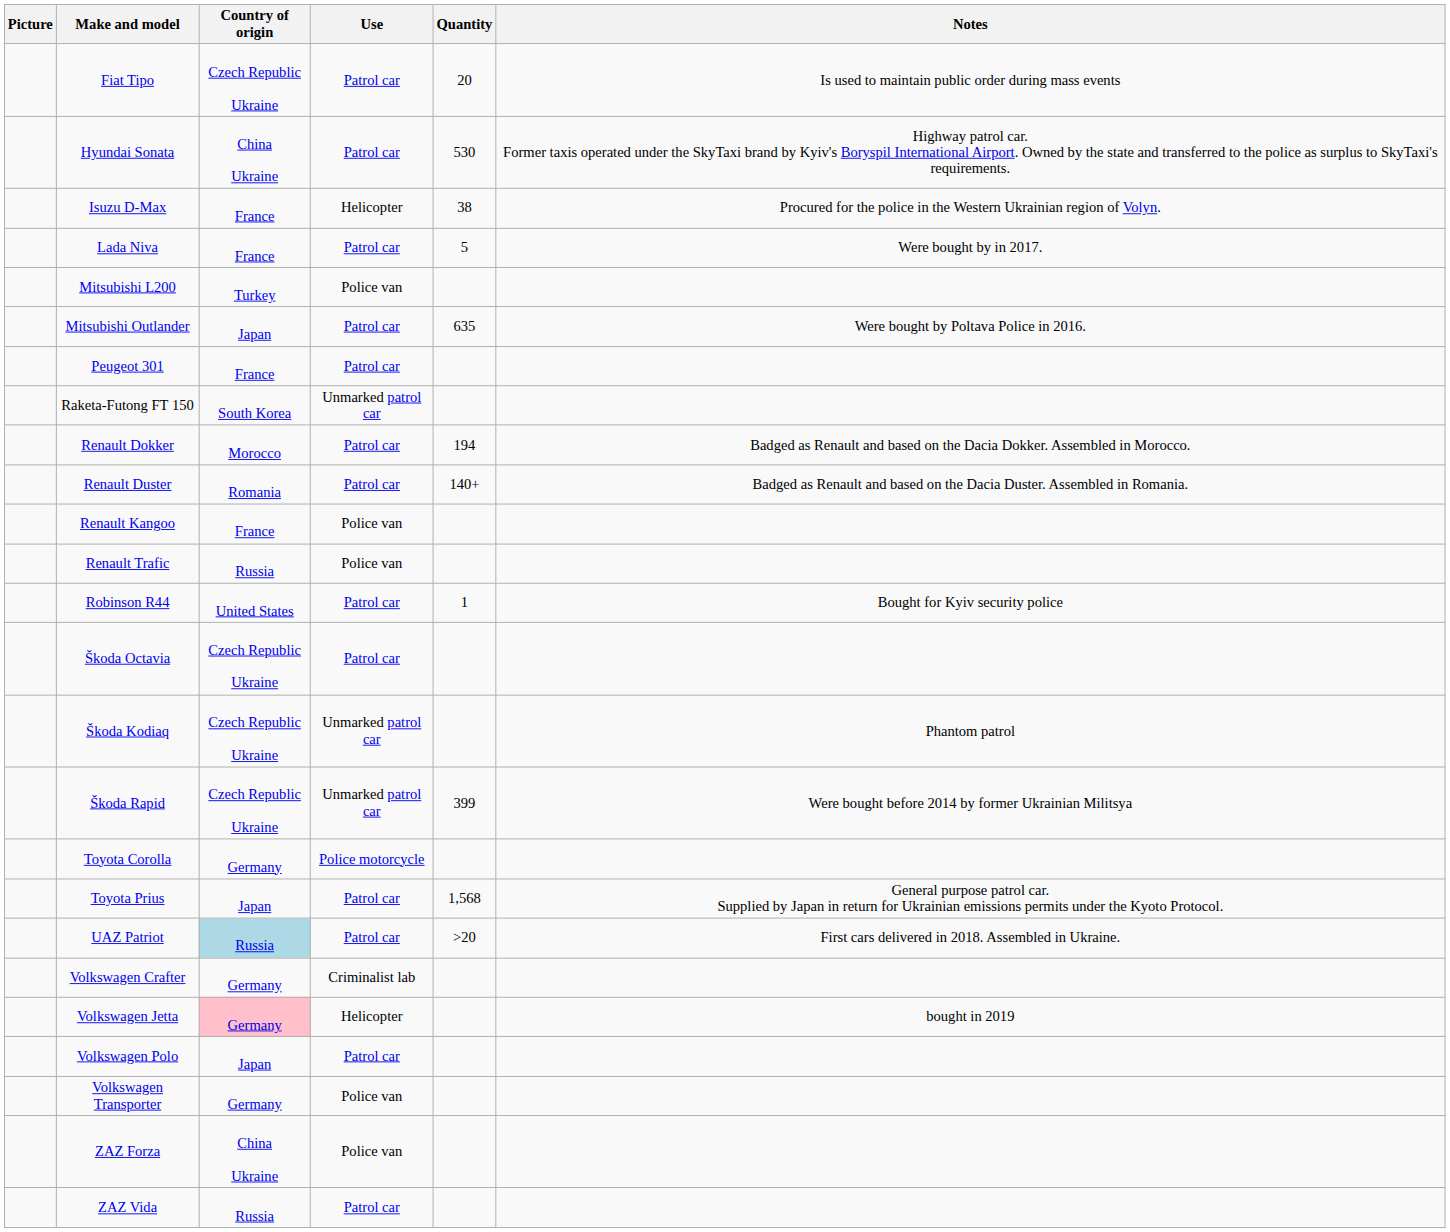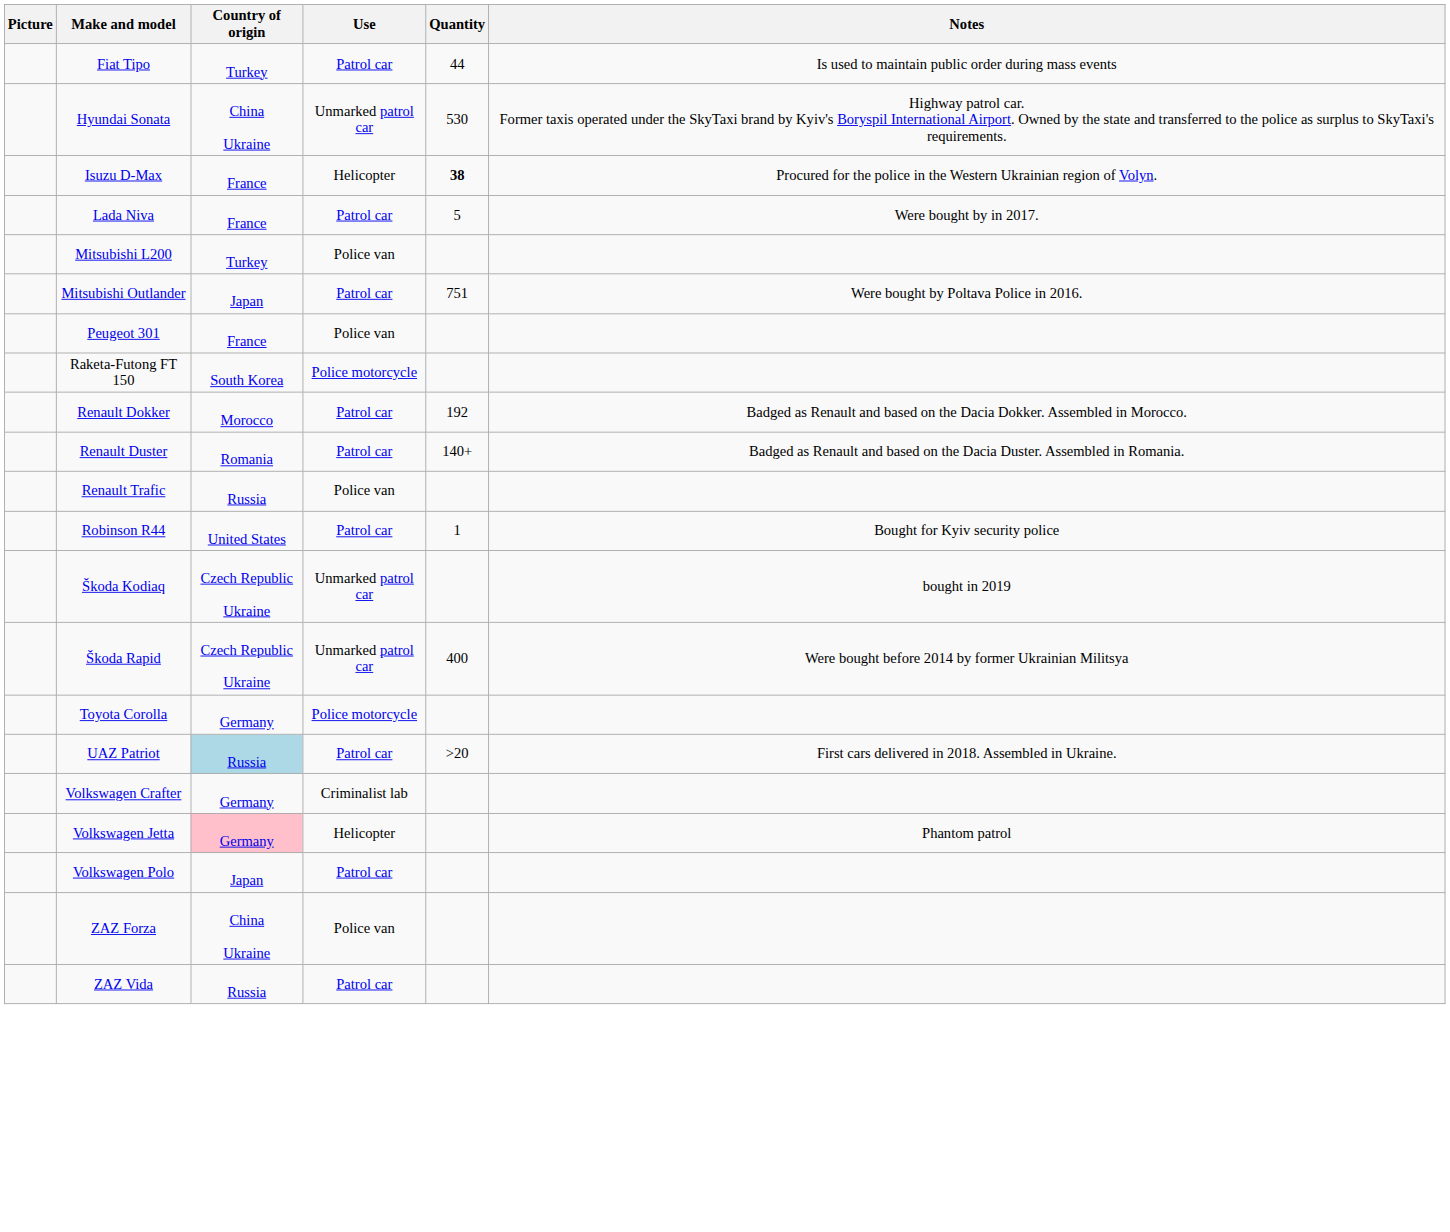Fiat Tipo | Country of origin: Czech Republic Ukraine -> Turkey
Fiat Tipo | Quantity: 20 -> 44
Hyundai Sonata | Use: Patrol car -> Unmarked patrol car
Isuzu D-Max | Quantity: normal -> bold
Mitsubishi Outlander | Quantity: 635 -> 751
Peugeot 301 | Use: Patrol car -> Police van
Raketa-Futong FT 150 | Use: Unmarked patrol car -> Police motorcycle
Renault Dokker | Quantity: 194 -> 192
- row: Renault Kangoo | France | Police van
- row: Škoda Octavia | Czech Republic Ukraine | Patrol car
Škoda Kodiaq | Notes: Phantom patrol -> bought in 2019
Škoda Rapid | Quantity: 399 -> 400
- row: Toyota Prius | Japan | Patrol car | 1,568 | General purpose patrol car. Supplied by Japan in return for Ukrainian emissions permits under the Kyoto Protocol.
Volkswagen Jetta | Notes: bought in 2019 -> Phantom patrol
- row: Volkswagen Transporter | Germany | Police van
